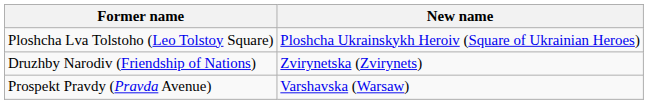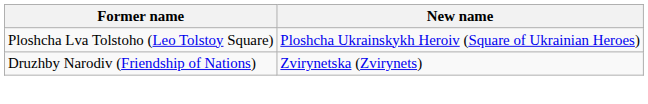- row: Prospekt Pravdy (Pravda Avenue) | Varshavska (Warsaw)
